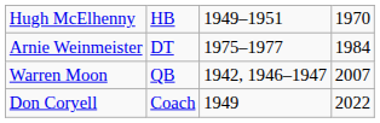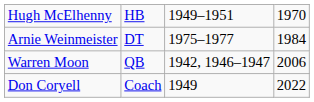Warren Moon | column 4: 2007 -> 2006
